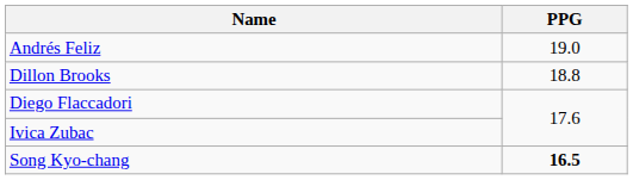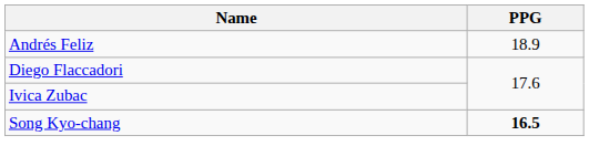Andrés Feliz | PPG: 19.0 -> 18.9
- row: Dillon Brooks | 18.8
